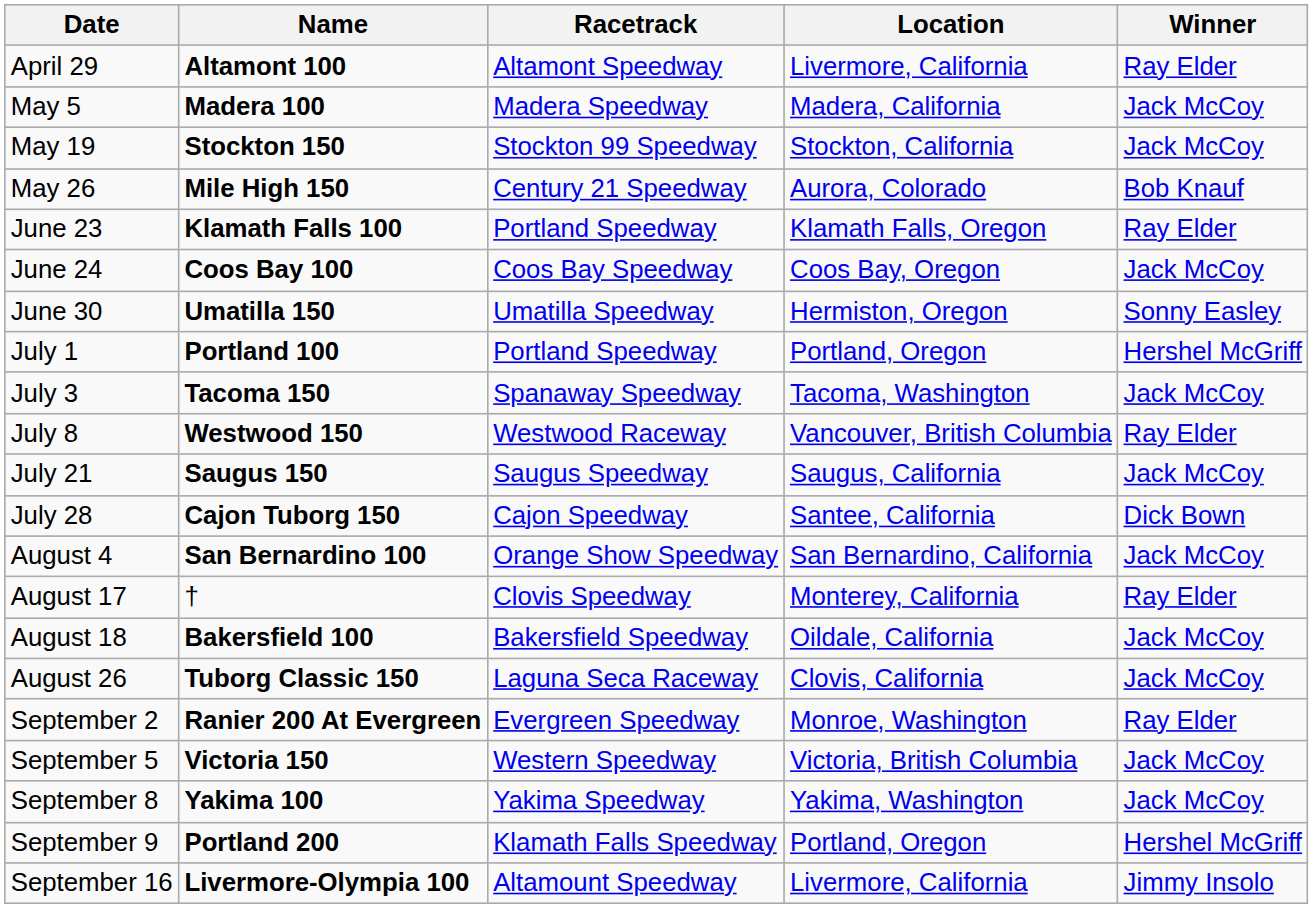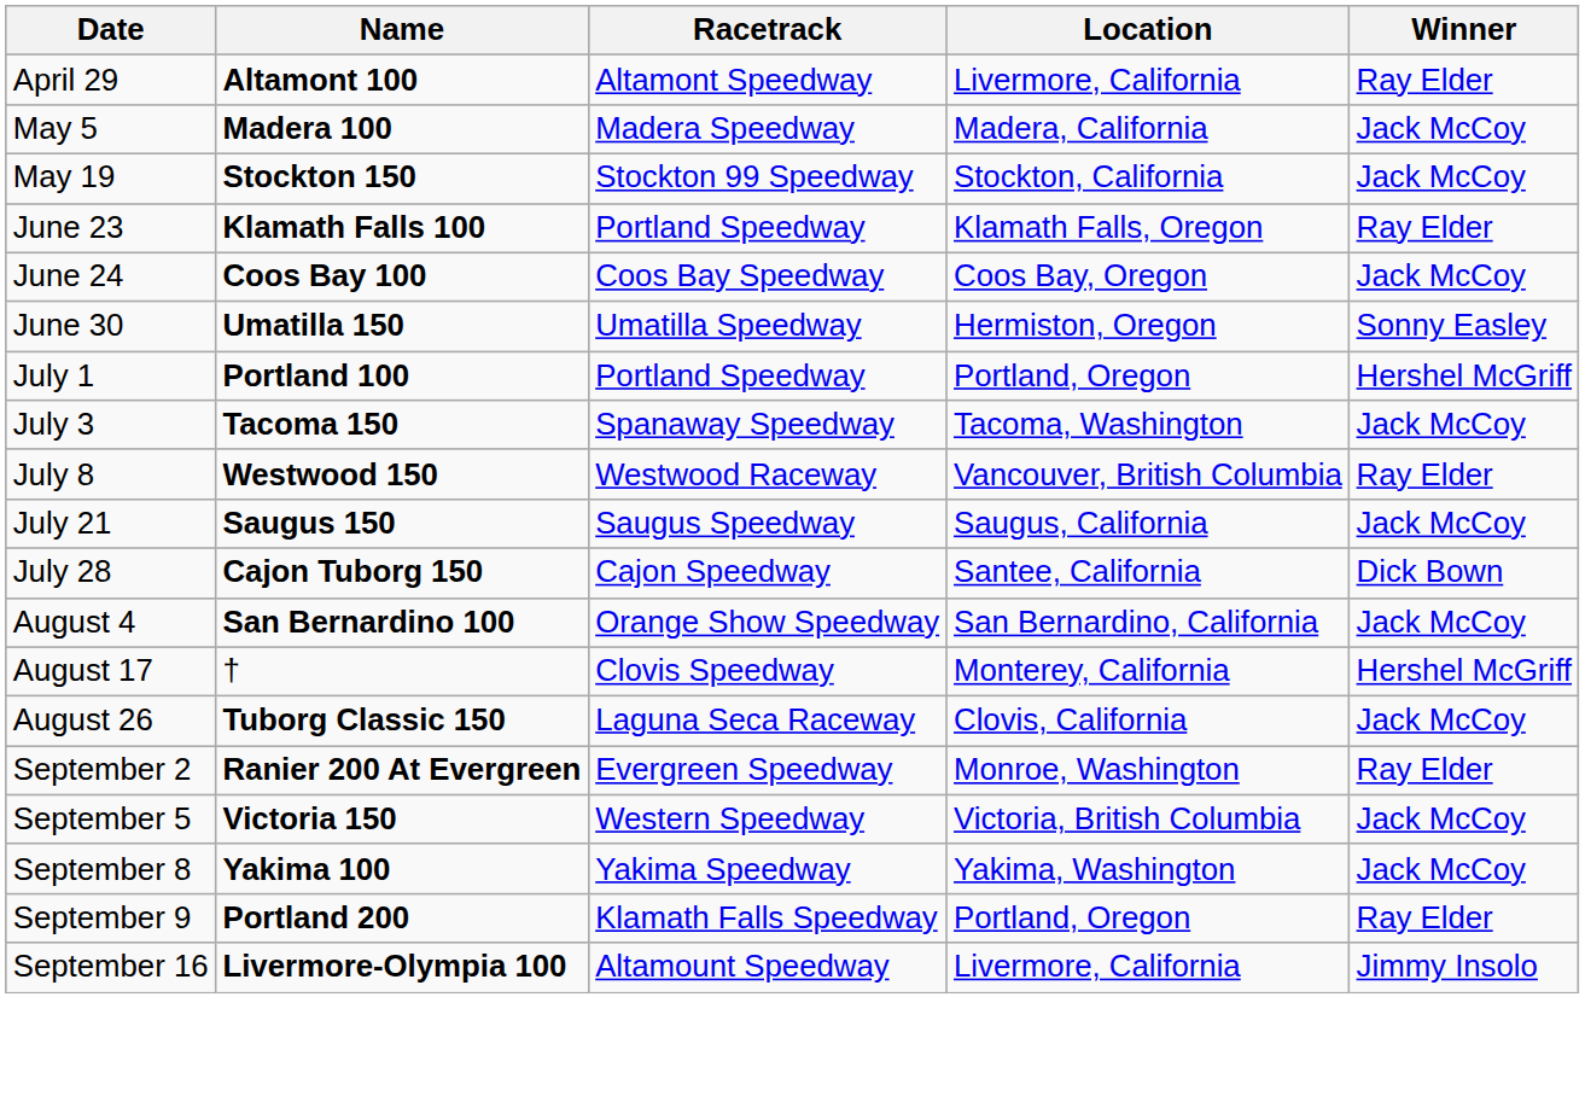- row: May 26 | Mile High 150 | Century 21 Speedway | Aurora, Colorado | Bob Knauf
August 17 | Winner: Ray Elder -> Hershel McGriff
- row: August 18 | Bakersfield 100 | Bakersfield Speedway | Oildale, California | Jack McCoy
September 9 | Winner: Hershel McGriff -> Ray Elder
